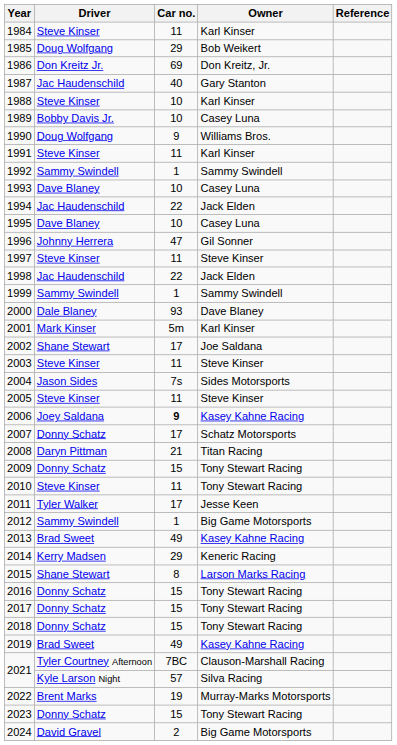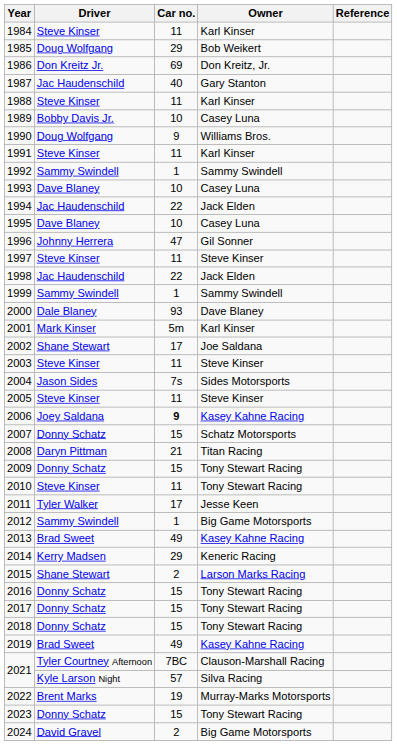1988 | Car no.: 10 -> 11
2007 | Car no.: 17 -> 15
2015 | Car no.: 8 -> 2
